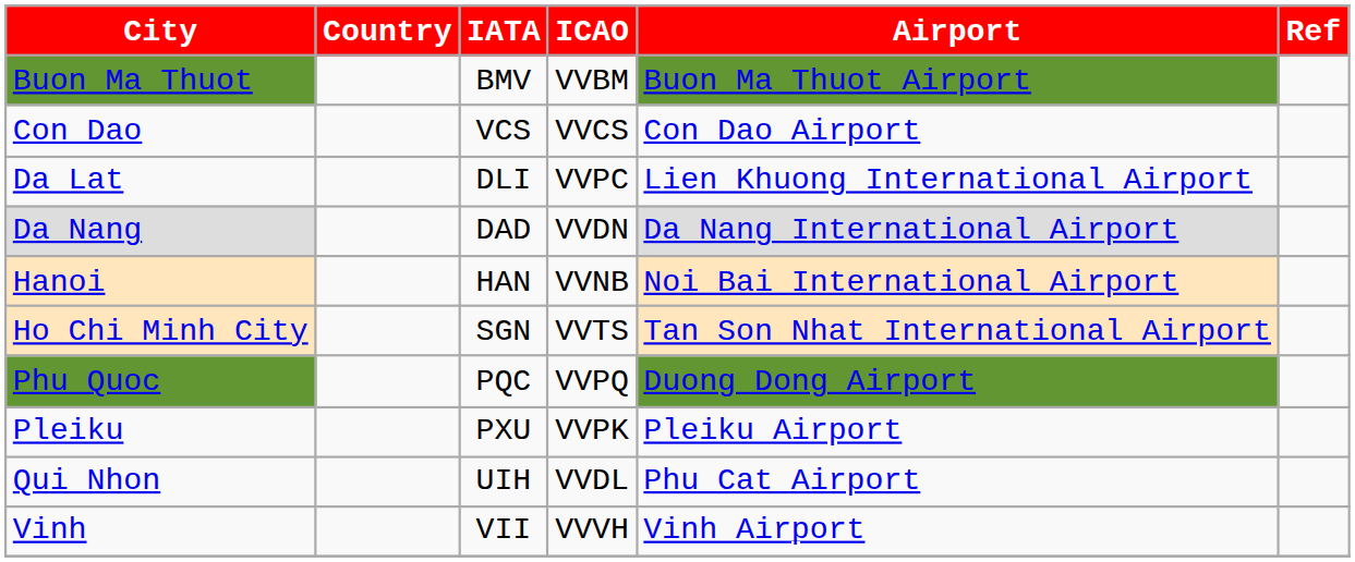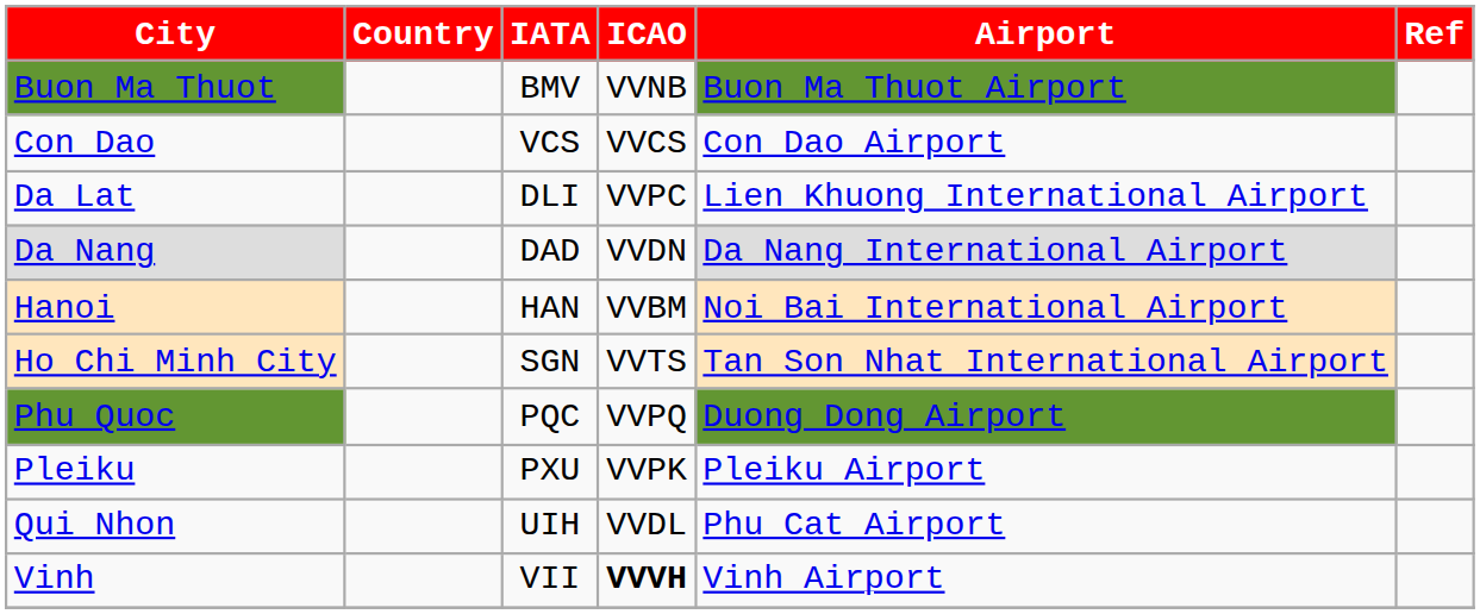Buon Ma Thuot | ICAO: VVBM -> VVNB
Hanoi | ICAO: VVNB -> VVBM
Vinh | ICAO: normal -> bold
